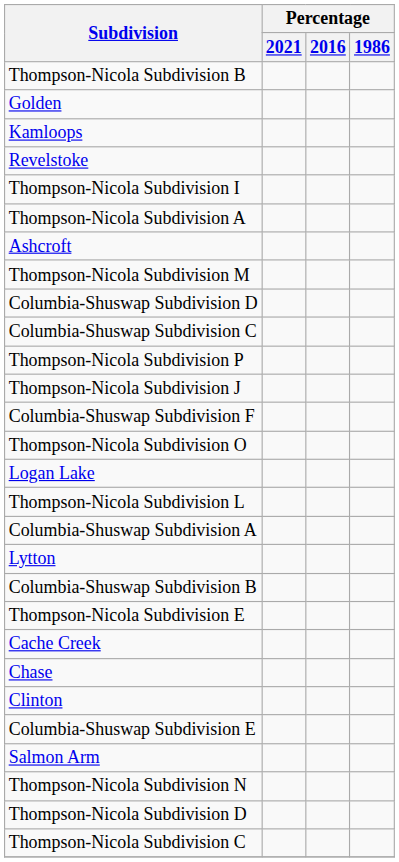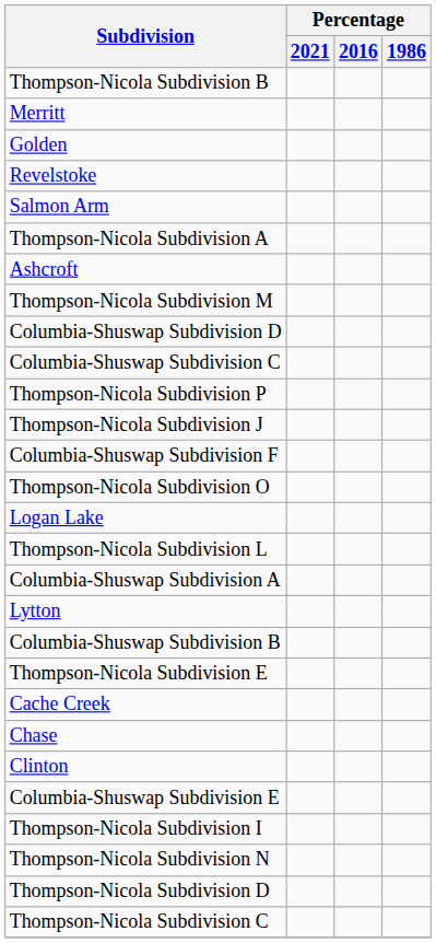+ row: Merritt
- row: Kamloops
rows swapped: Salmon Arm <-> Thompson-Nicola Subdivision I
